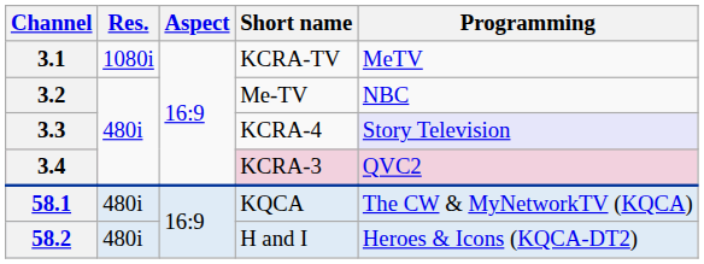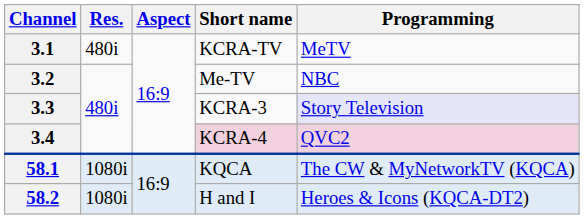3.1 | Res.: 1080i -> 480i
3.3 | Short name: KCRA-4 -> KCRA-3
3.4 | Short name: KCRA-3 -> KCRA-4
58.1 | Res.: 480i -> 1080i
58.2 | Res.: 480i -> 1080i
